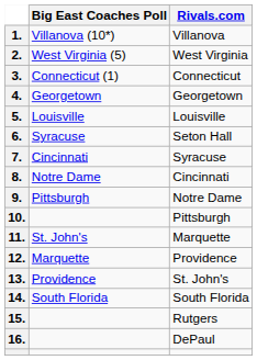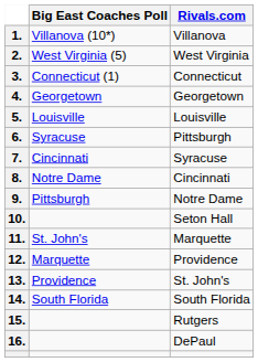6. | Rivals.com: Seton Hall -> Pittsburgh
10. | Rivals.com: Pittsburgh -> Seton Hall
